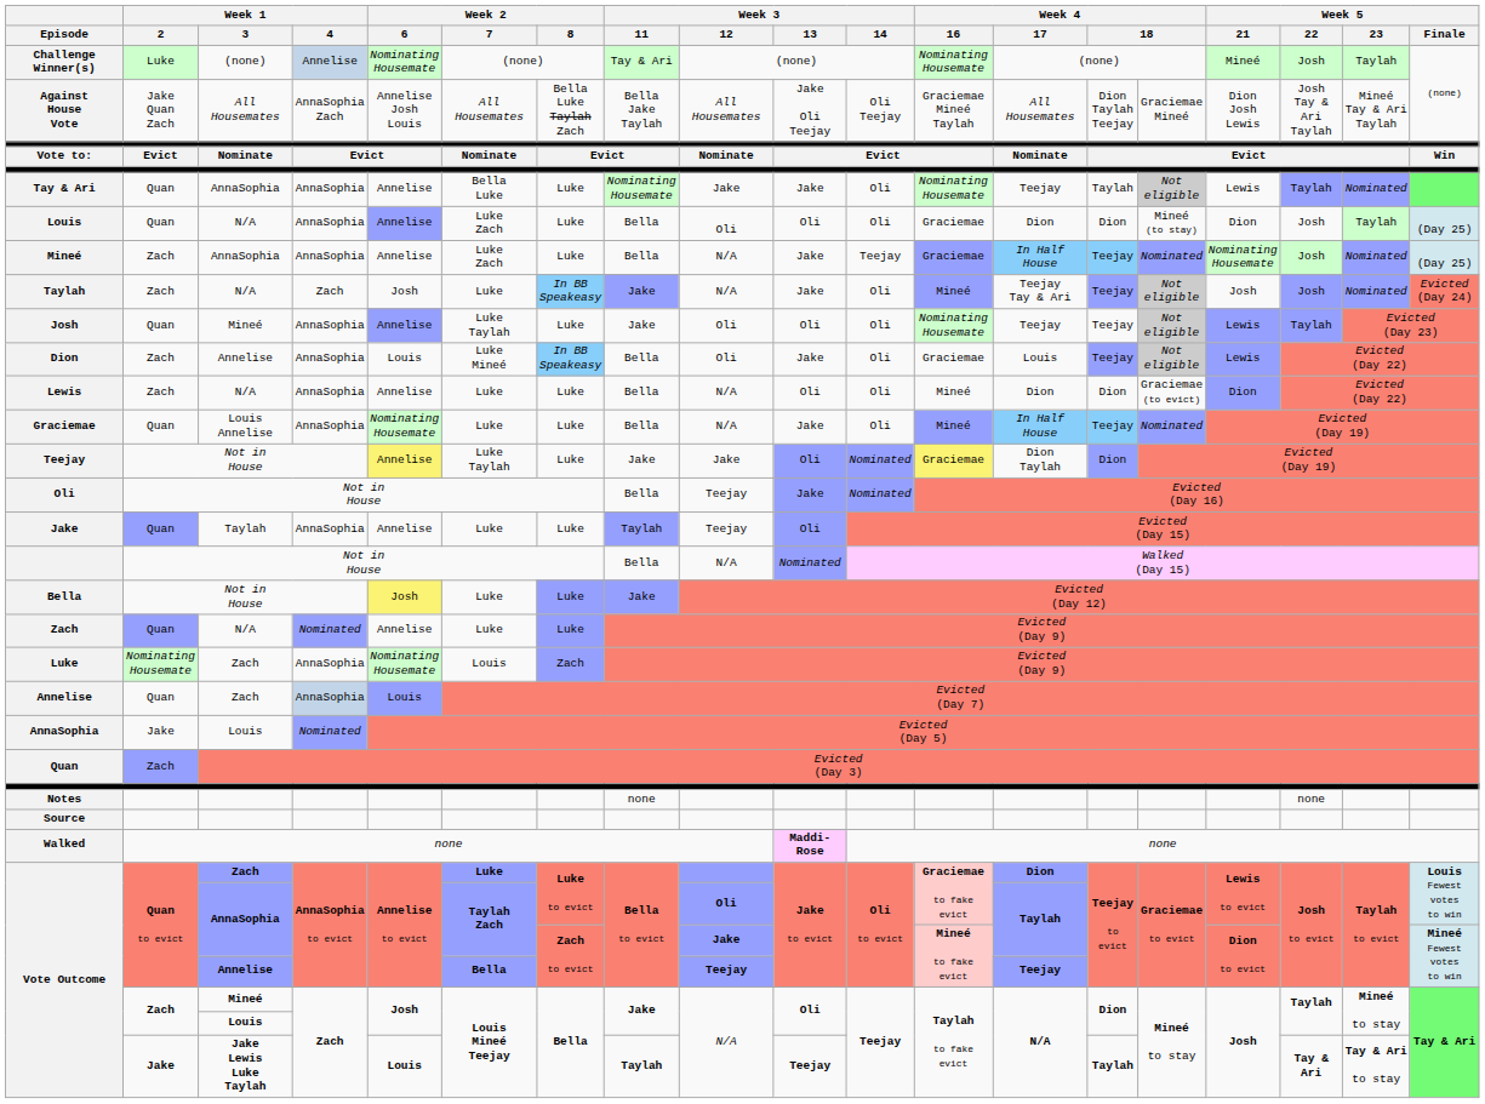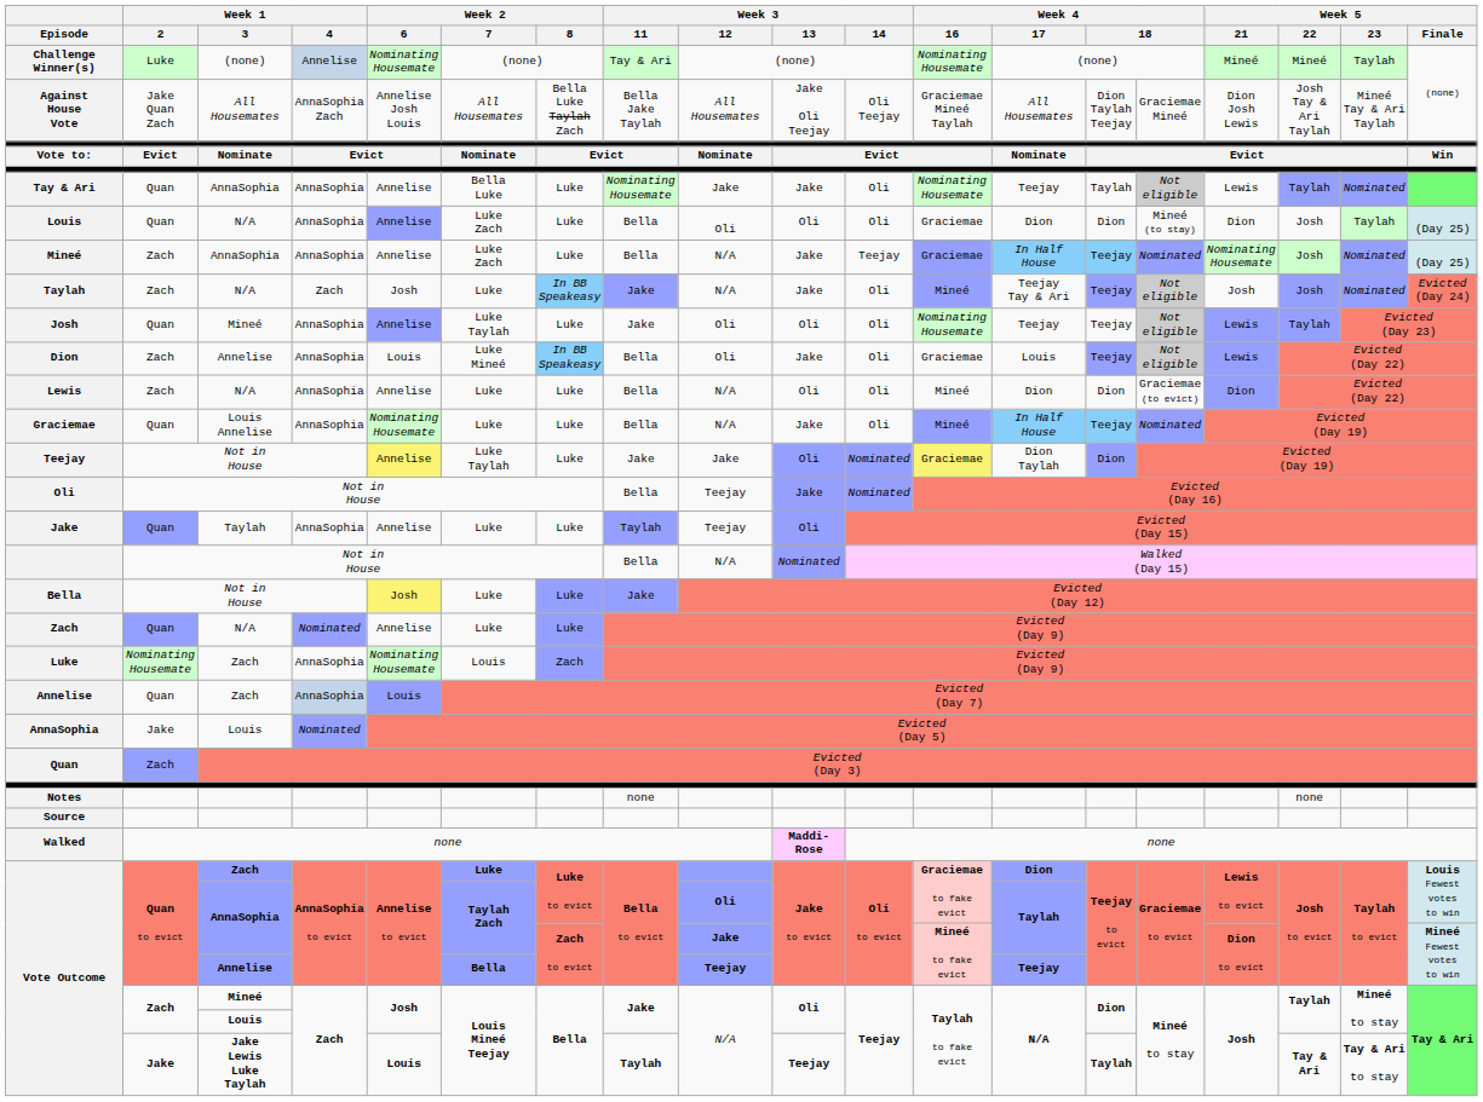Challenge Winner(s) | Week 5 / 22: Josh -> Mineé
